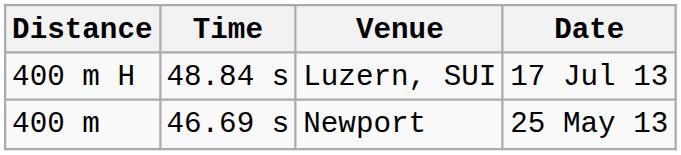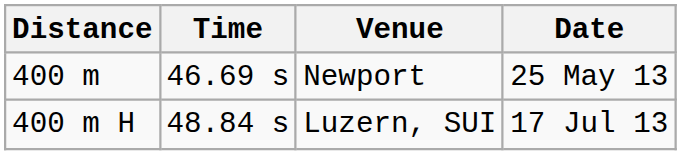rows swapped: 400 m <-> 400 m H
